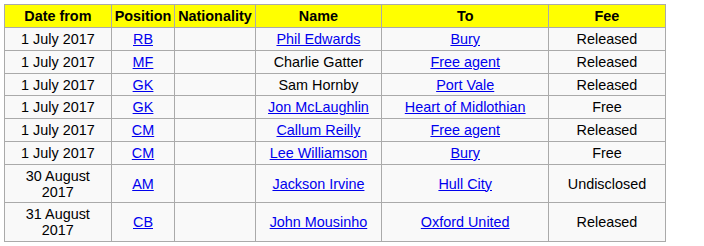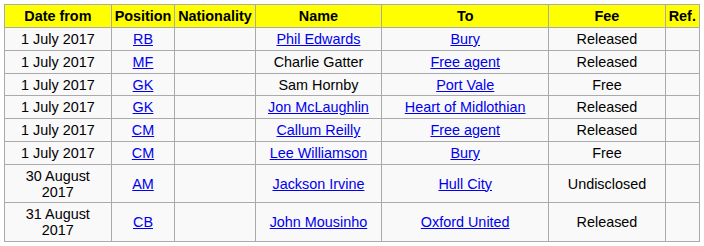+ column: Ref.
Sam Hornby | Fee: Released -> Free
Jon McLaughlin | Fee: Free -> Released
